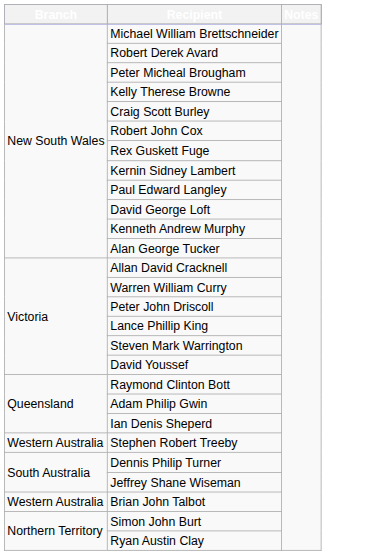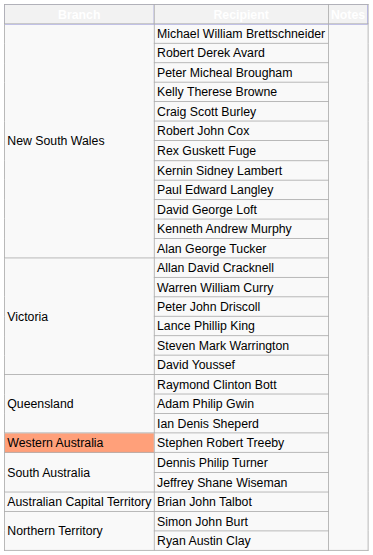Stephen Robert Treeby | Branch: no background -> lightsalmon background
Brian John Talbot | Branch: Western Australia -> Australian Capital Territory
